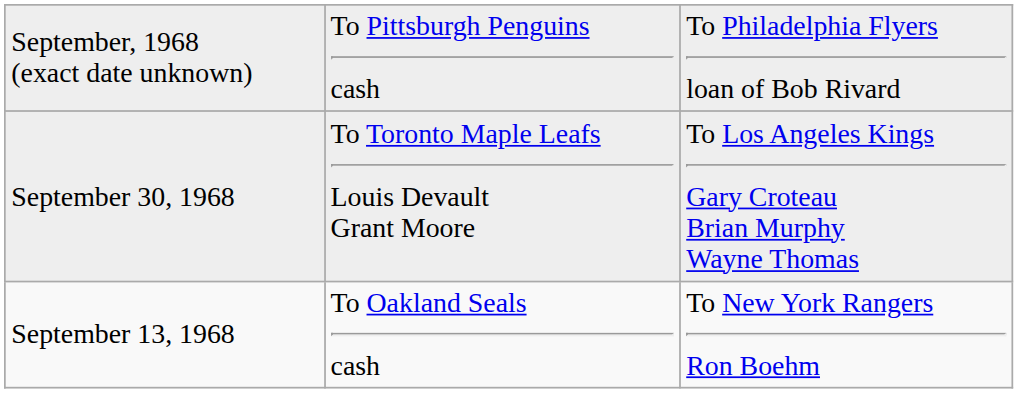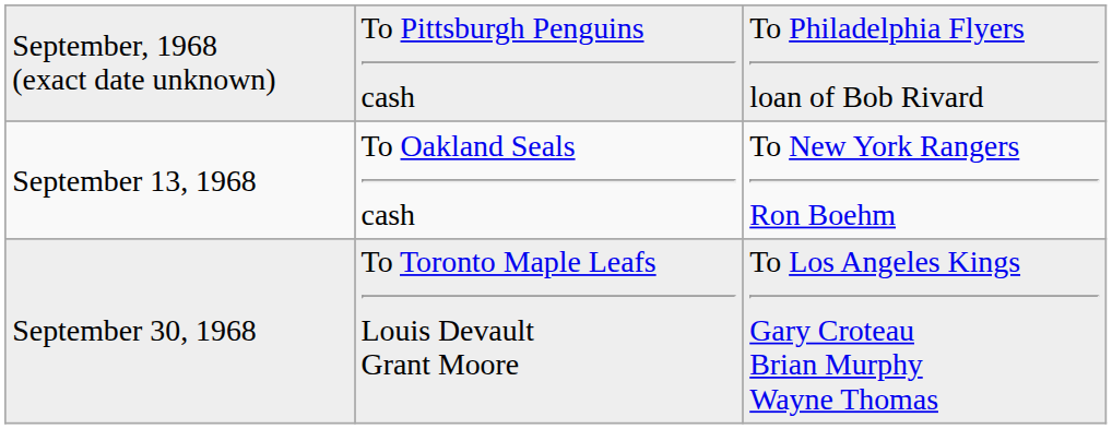rows swapped: September 13, 1968 <-> September 30, 1968
